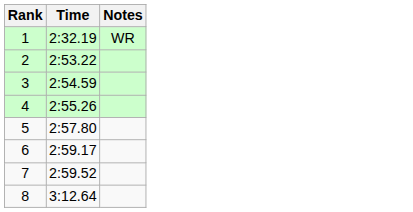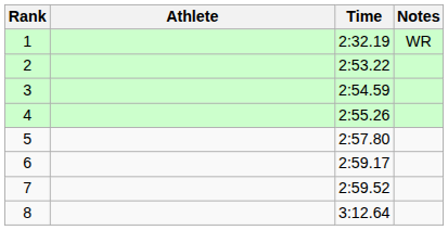+ column: Athlete
